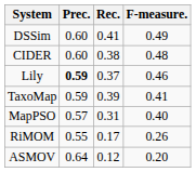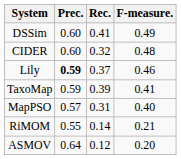CIDER | Rec.: 0.38 -> 0.32
RiMOM | Rec.: 0.17 -> 0.14
RiMOM | F-measure.: 0.26 -> 0.21
